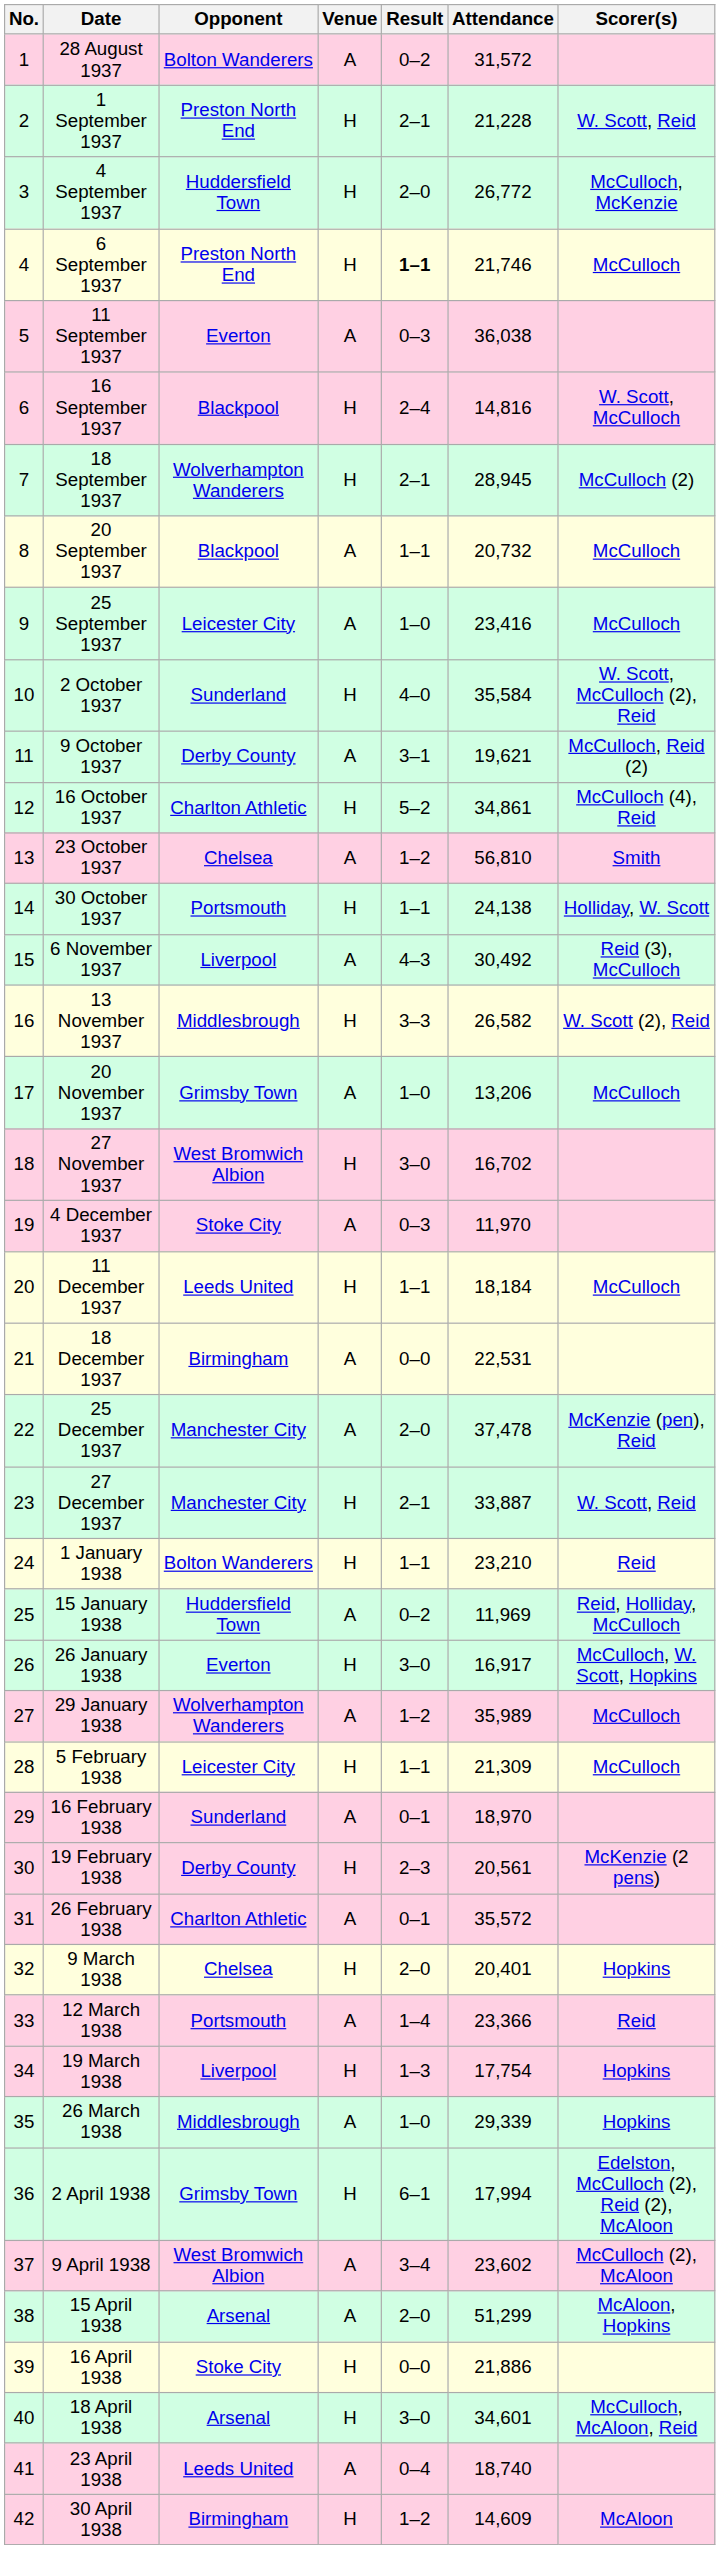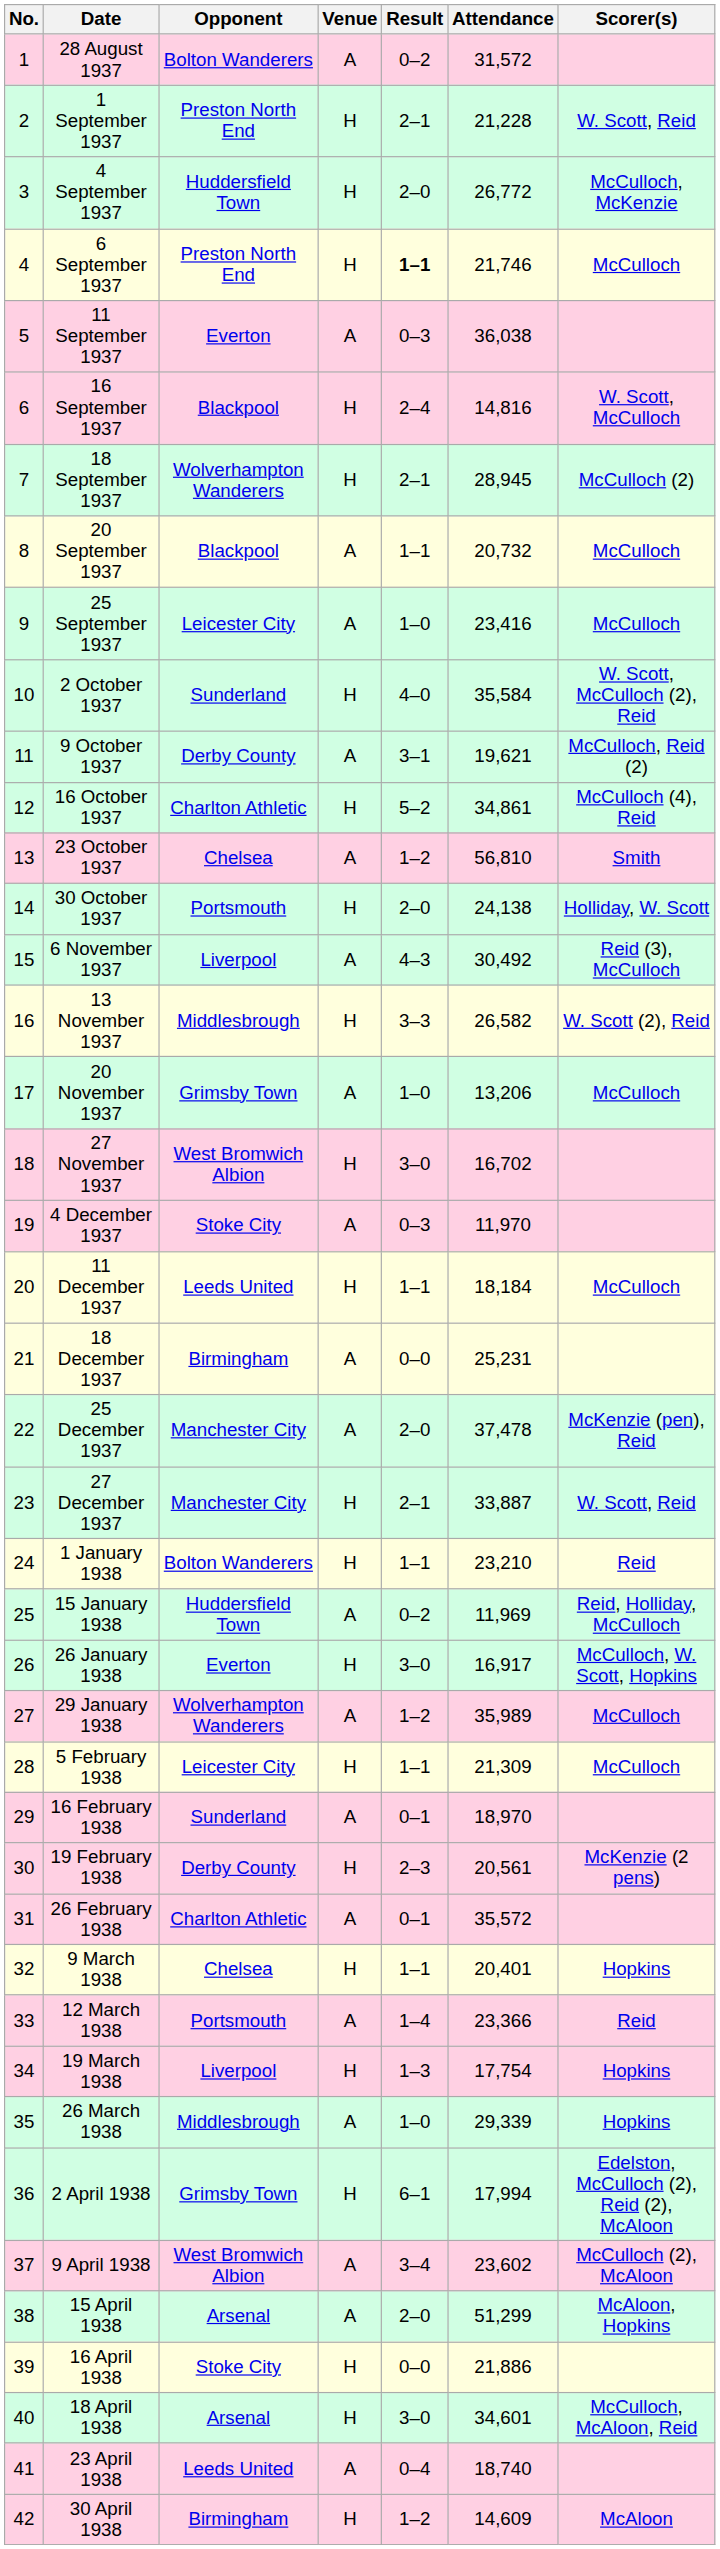30 October 1937 | Result: 1–1 -> 2–0
18 December 1937 | Attendance: 22,531 -> 25,231
9 March 1938 | Result: 2–0 -> 1–1
